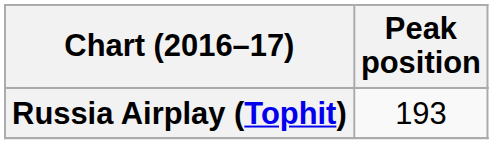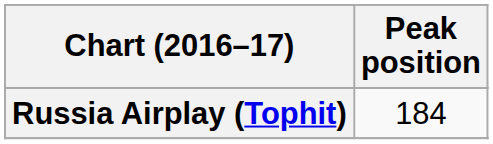Russia Airplay (Tophit) | Peak position: 193 -> 184
